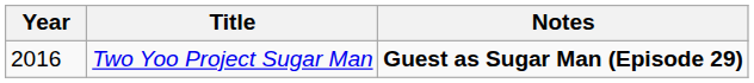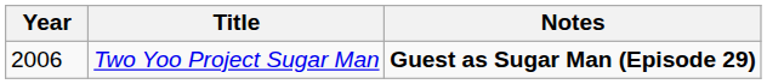Two Yoo Project Sugar Man | Year: 2016 -> 2006
